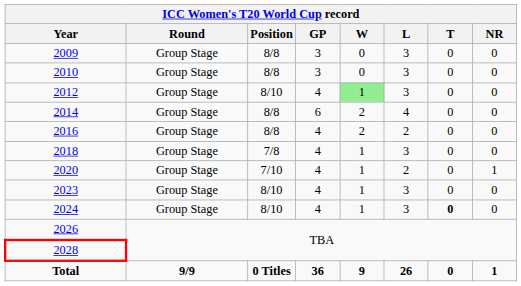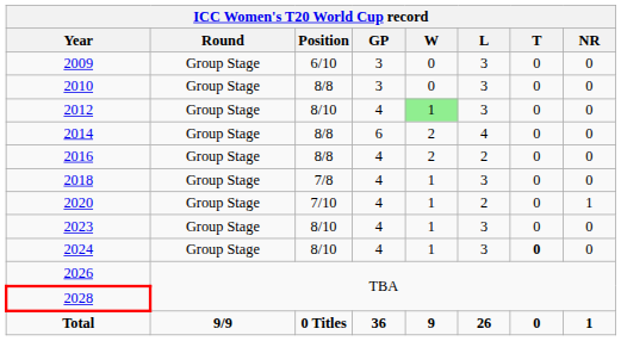2009 | Position: 8/8 -> 6/10
